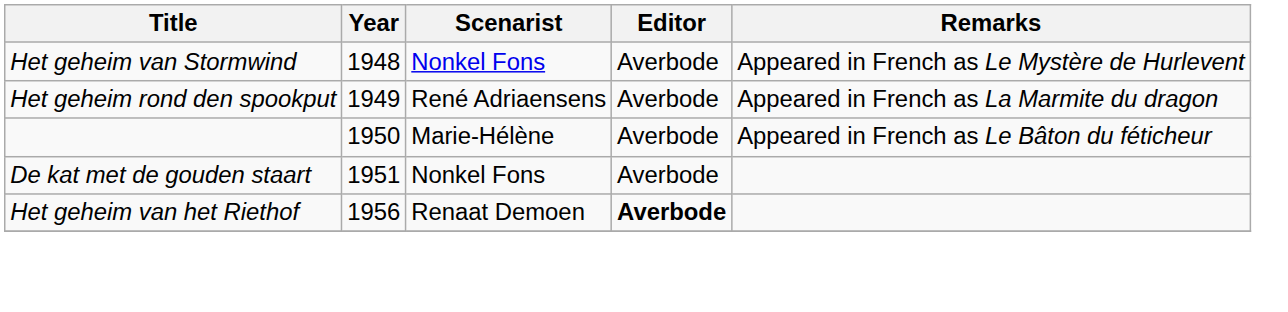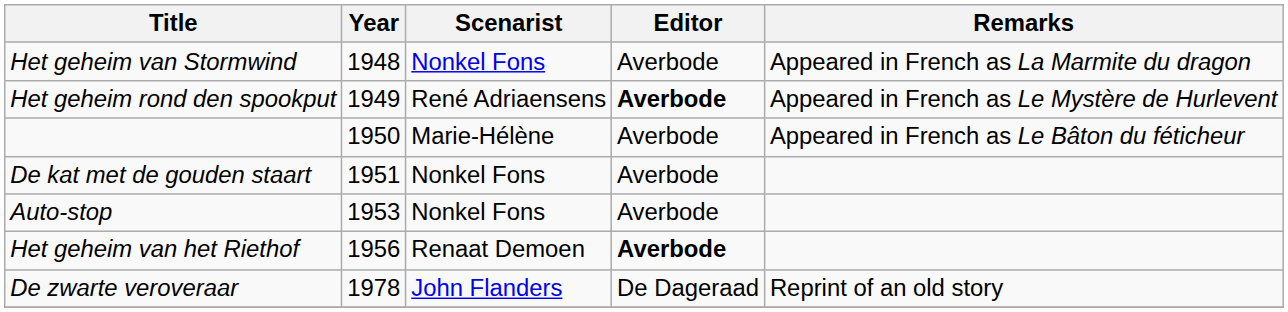Het geheim van Stormwind | Remarks: Appeared in French as Le Mystère de Hurlevent -> Appeared in French as La Marmite du dragon
Het geheim rond den spookput | Editor: normal -> bold
Het geheim rond den spookput | Remarks: Appeared in French as La Marmite du dragon -> Appeared in French as Le Mystère de Hurlevent
+ row: Auto-stop | 1953 | Nonkel Fons | Averbode
+ row: De zwarte veroveraar | 1978 | John Flanders | De Dageraad | Reprint of an old story
